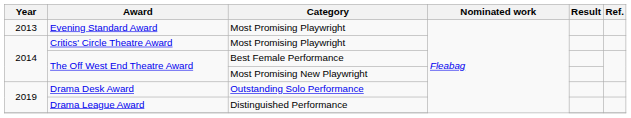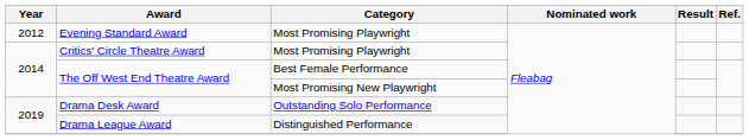Evening Standard Award | Year: 2013 -> 2012
